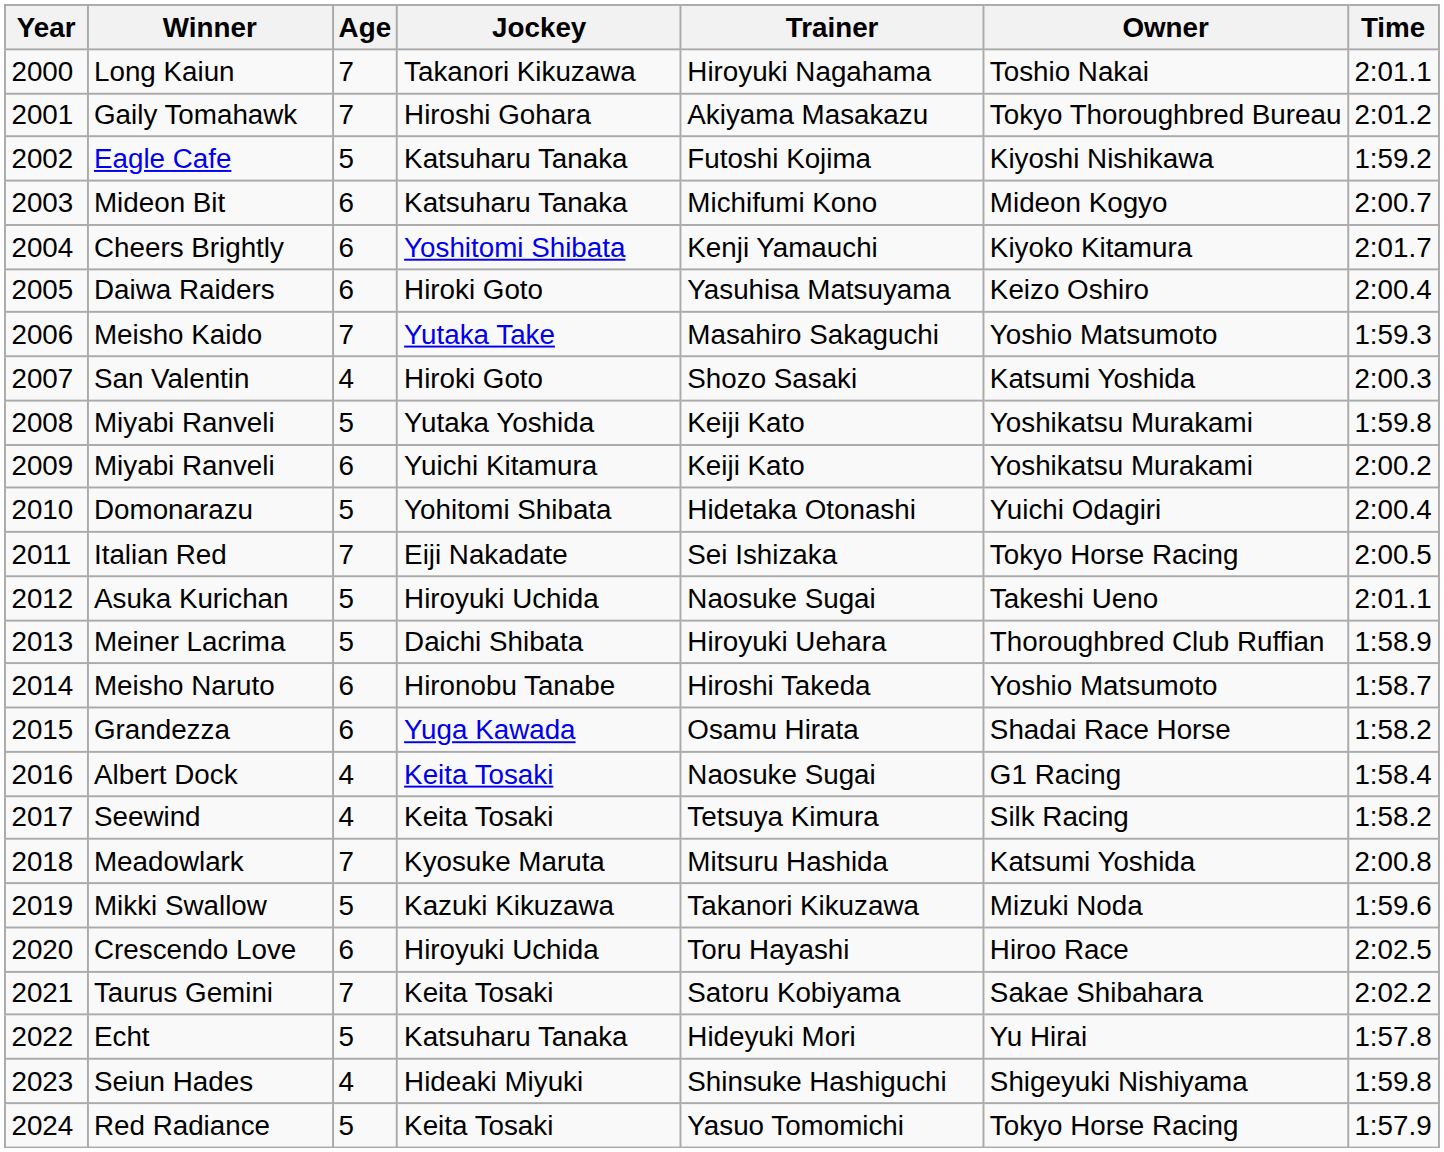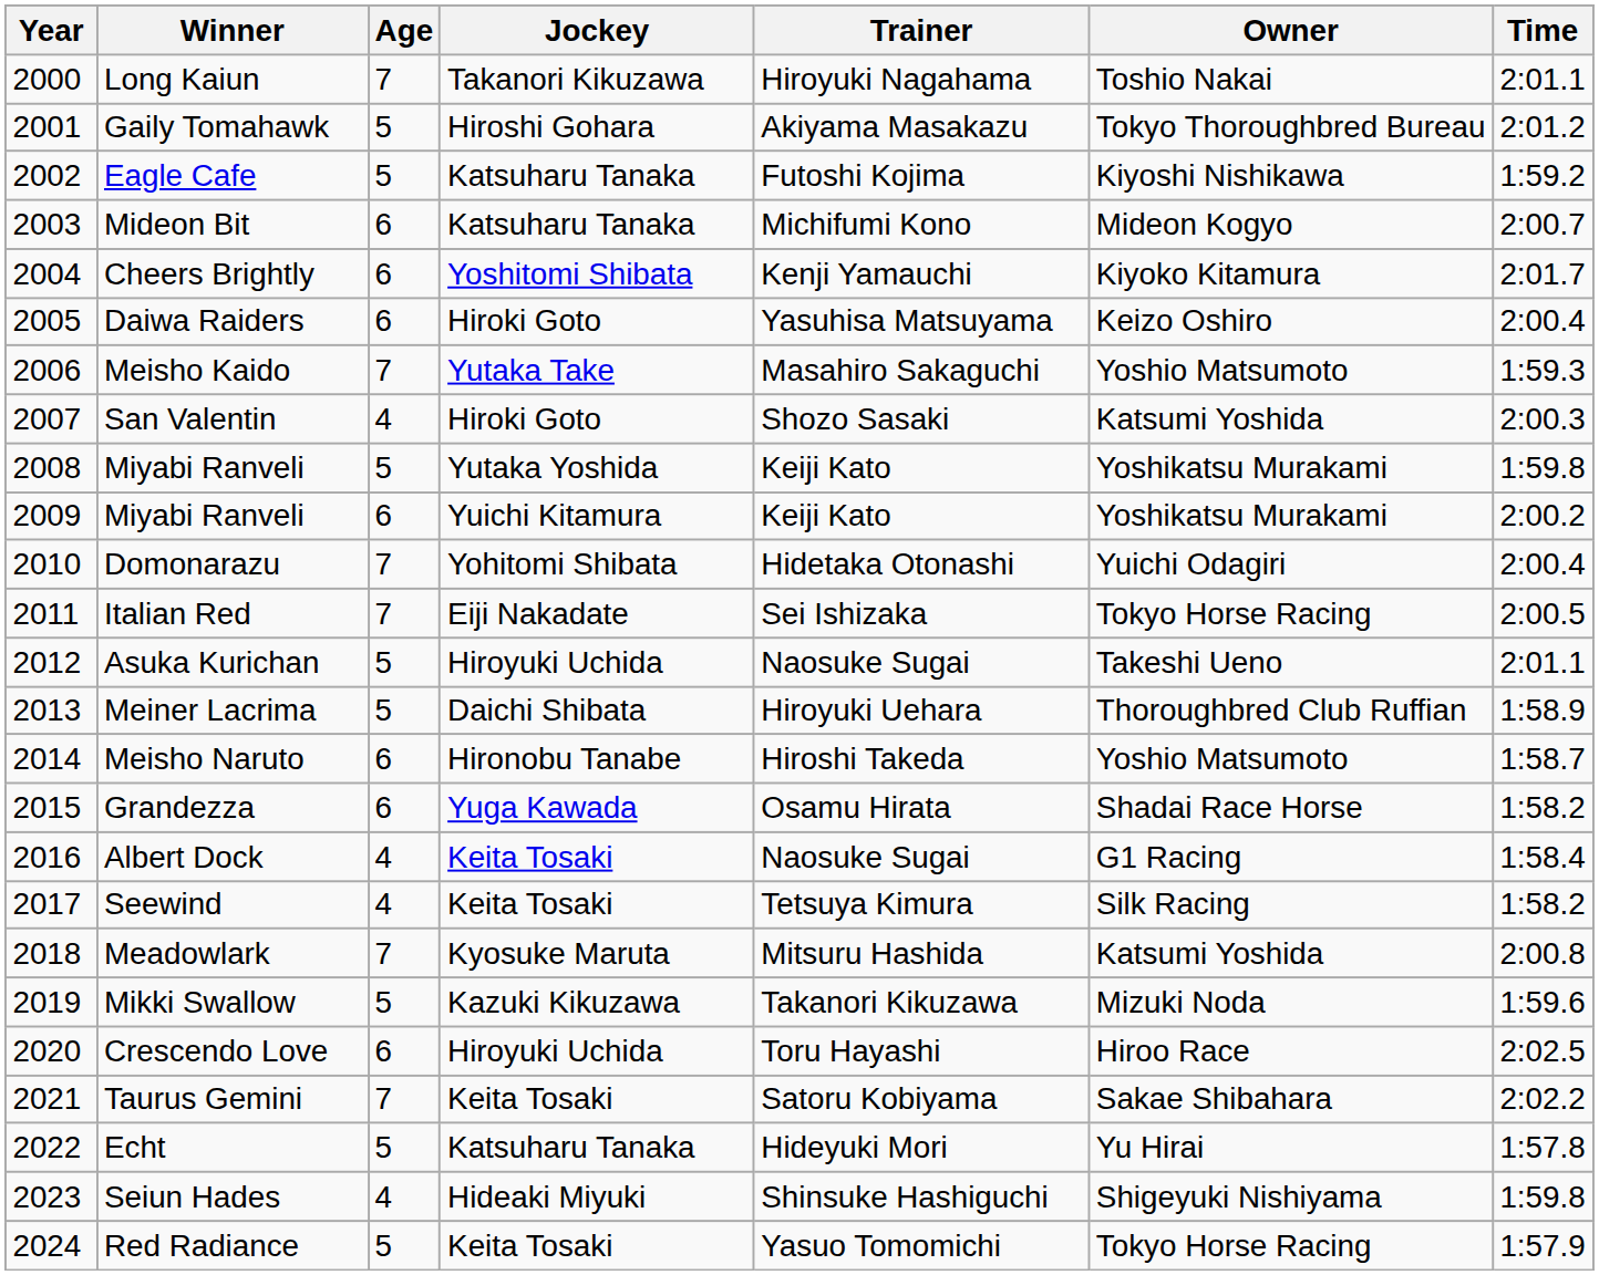Gaily Tomahawk | Age: 7 -> 5
Domonarazu | Age: 5 -> 7
